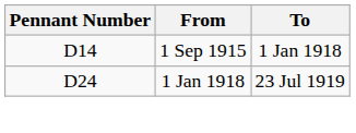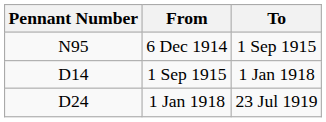+ row: N95 | 6 Dec 1914 | 1 Sep 1915
